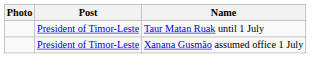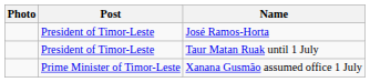+ row: President of Timor-Leste | José Ramos-Horta
Xanana Gusmão assumed office 1 July | Post: President of Timor-Leste -> Prime Minister of Timor-Leste
